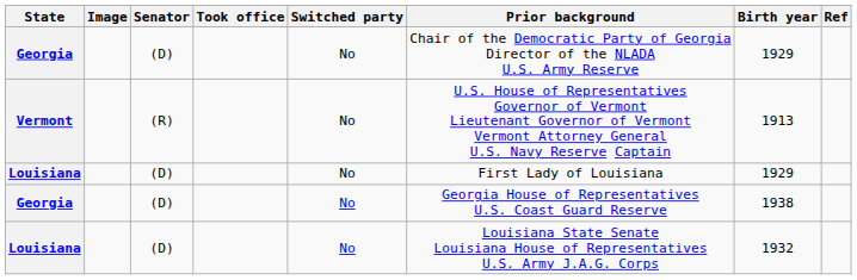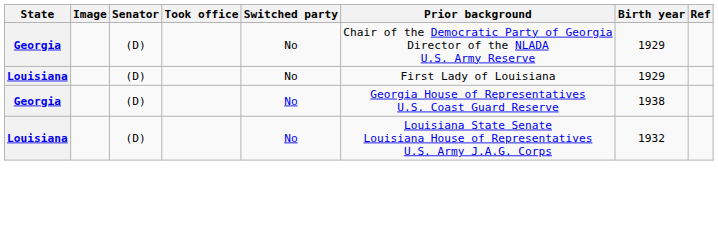- row: Vermont | (R) | No | U.S. House of Representatives Governor of Vermont Lieutenant Governor of Vermont Vermont Attorney General U.S. Navy Reserve Captain | 1913
